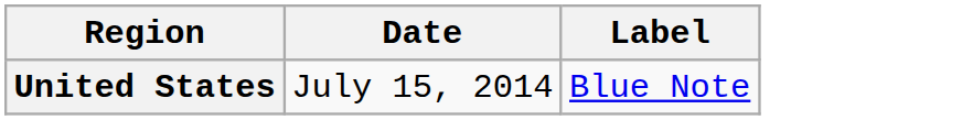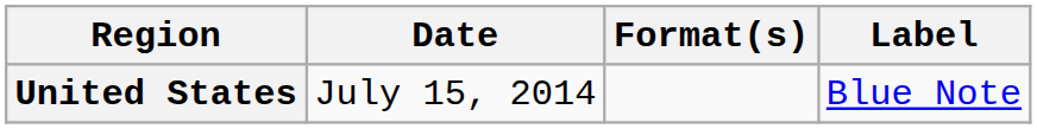+ column: Format(s)
